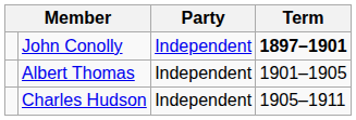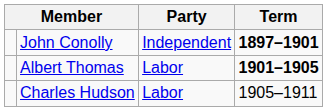Albert Thomas | Party: Independent -> Labor
Albert Thomas | Term: normal -> bold
Charles Hudson | Party: Independent -> Labor
